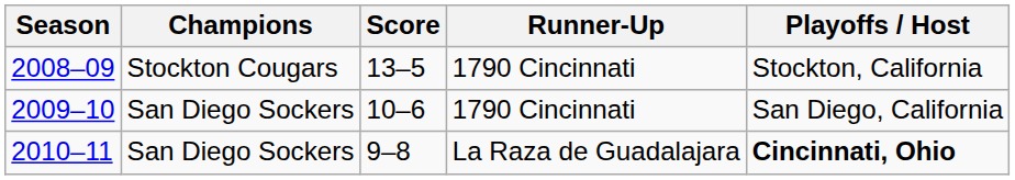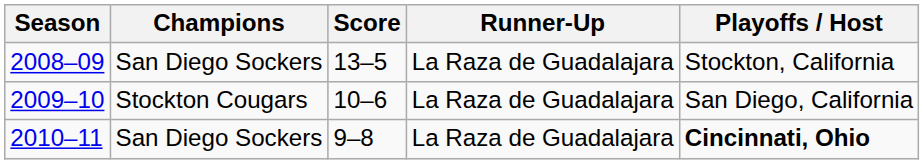2008–09 | Champions: Stockton Cougars -> San Diego Sockers
2008–09 | Runner-Up: 1790 Cincinnati -> La Raza de Guadalajara
2009–10 | Champions: San Diego Sockers -> Stockton Cougars
2009–10 | Runner-Up: 1790 Cincinnati -> La Raza de Guadalajara
